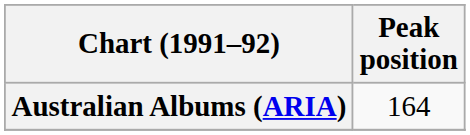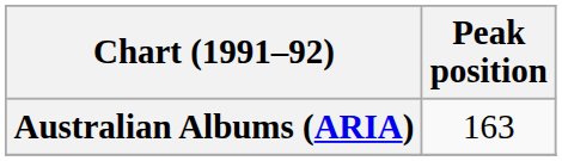Australian Albums (ARIA) | Peak position: 164 -> 163
